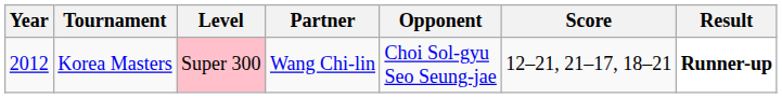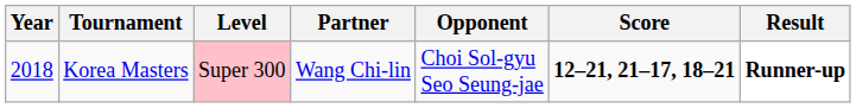Korea Masters | Year: 2012 -> 2018
Korea Masters | Score: normal -> bold
